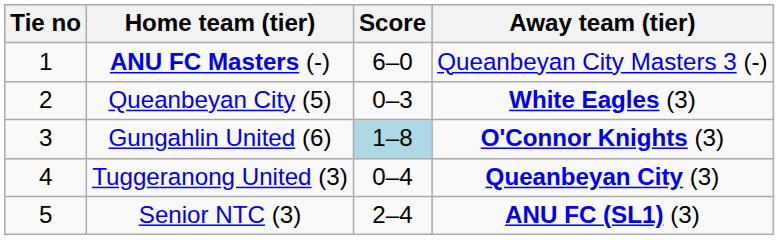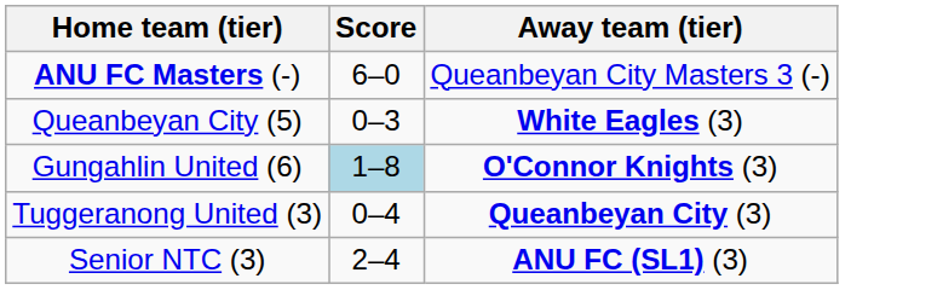- column: Tie no | 1 | 2 | 3 | 4 | 5
